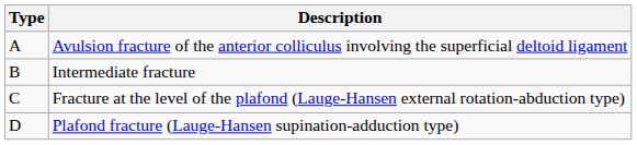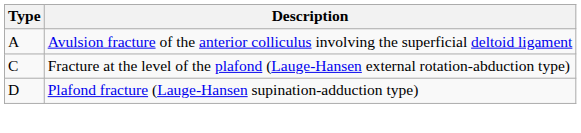- row: B | Intermediate fracture
